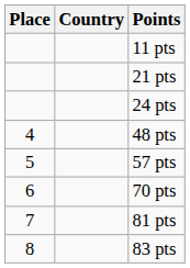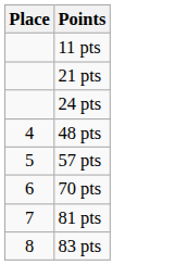- column: Country
